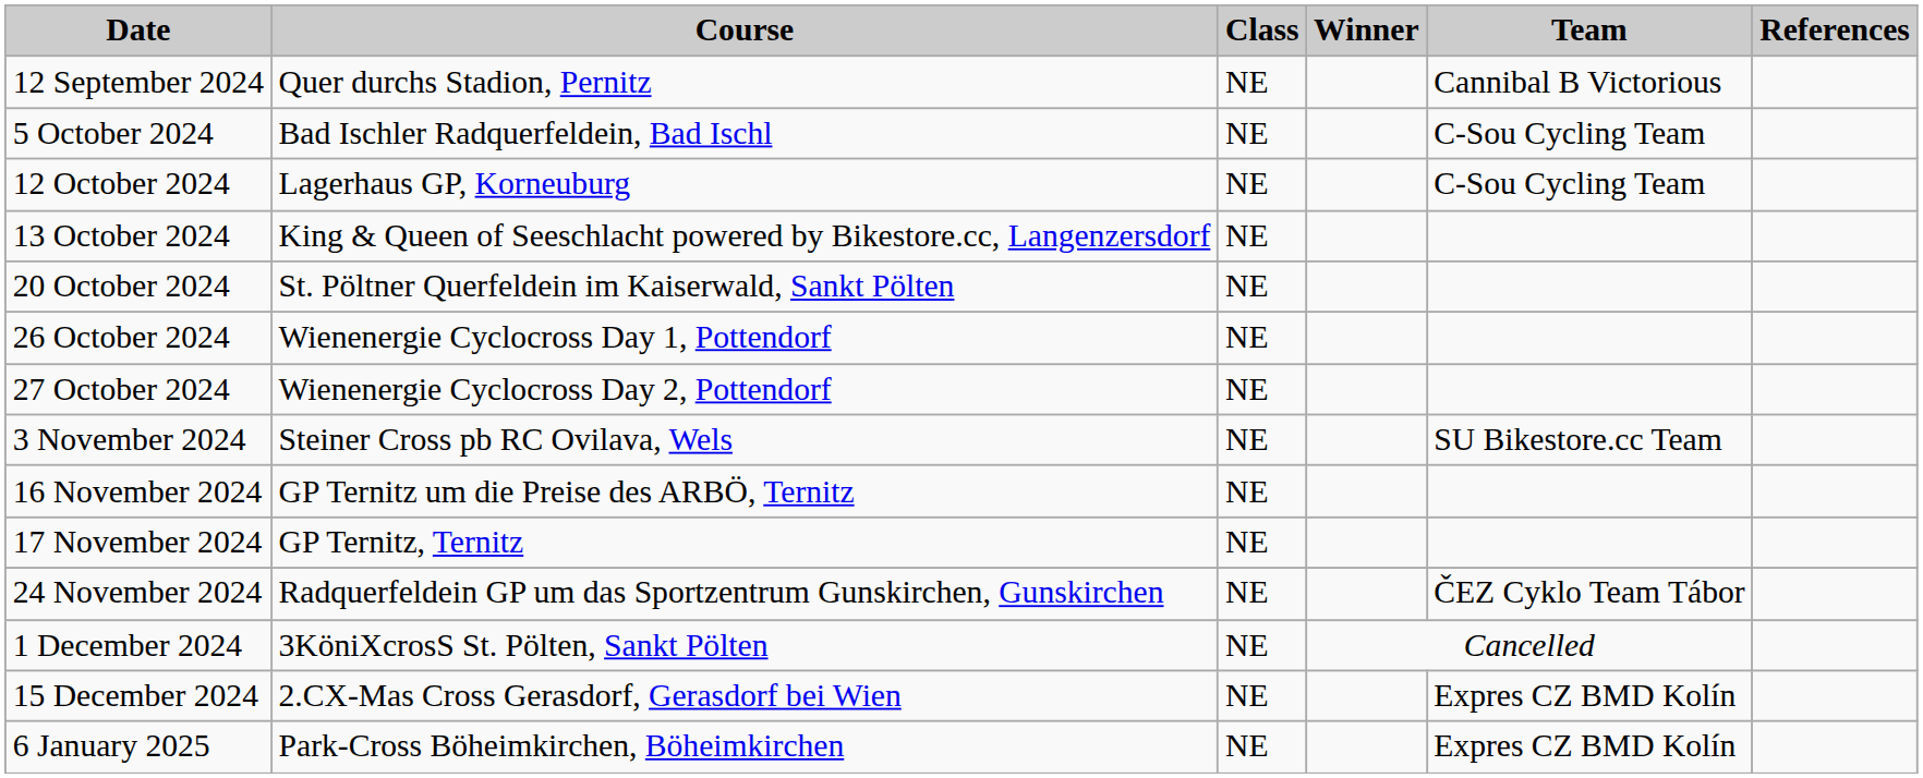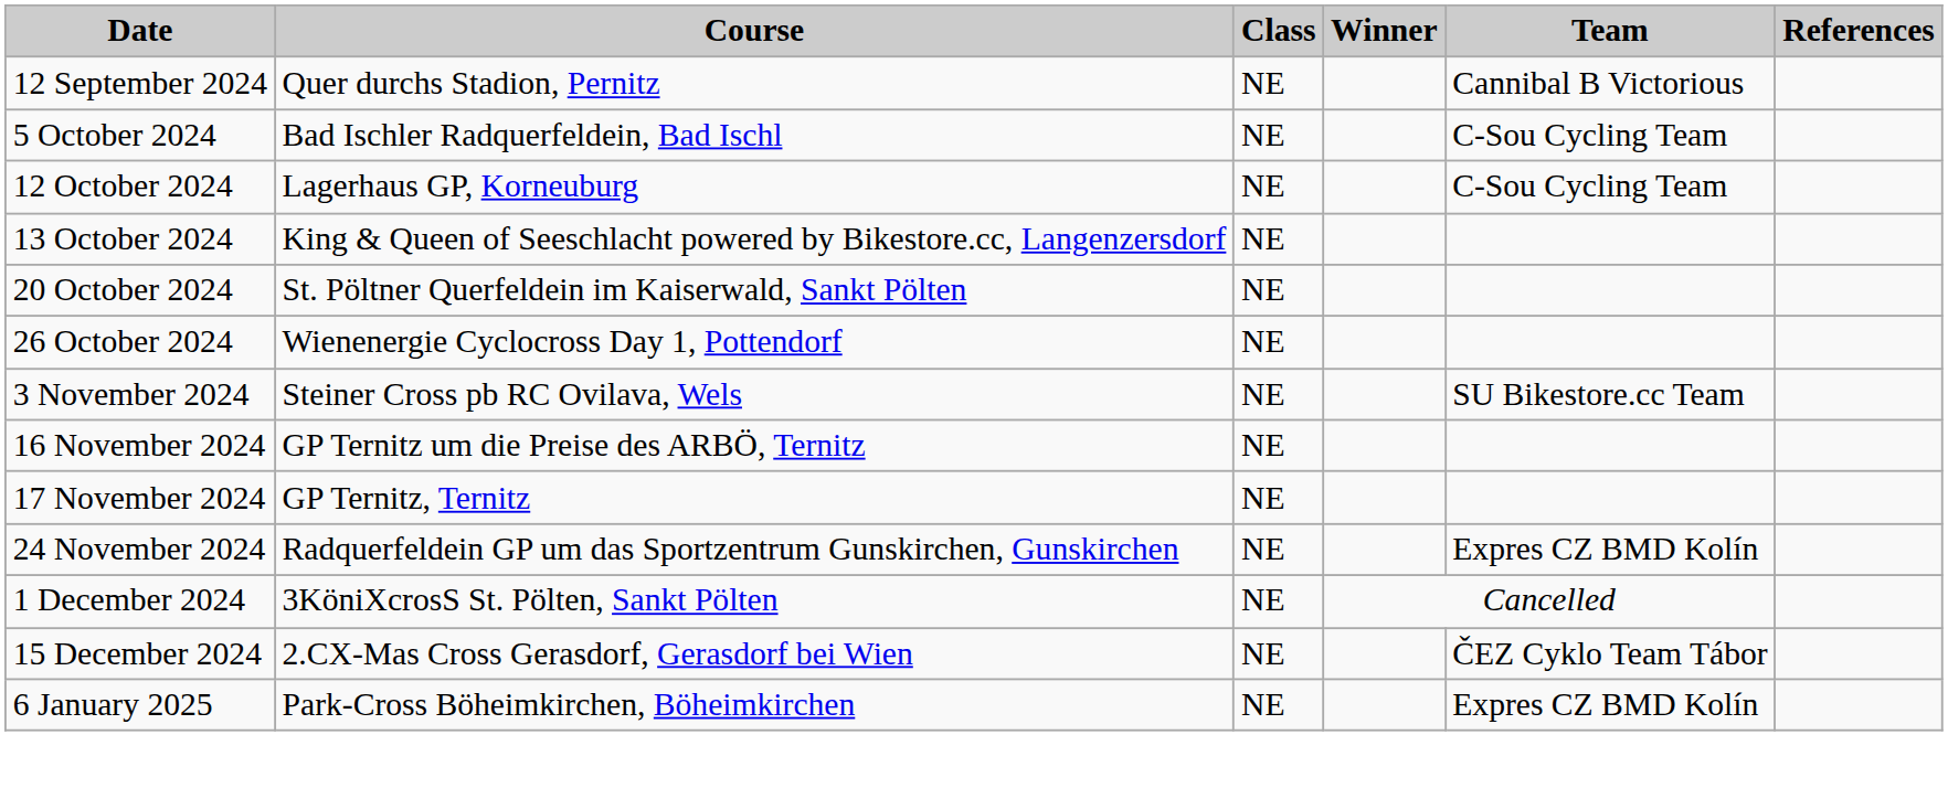- row: 27 October 2024 | Wienenergie Cyclocross Day 2, Pottendorf | NE
24 November 2024 | Team: ČEZ Cyklo Team Tábor -> Expres CZ BMD Kolín
15 December 2024 | Team: Expres CZ BMD Kolín -> ČEZ Cyklo Team Tábor
